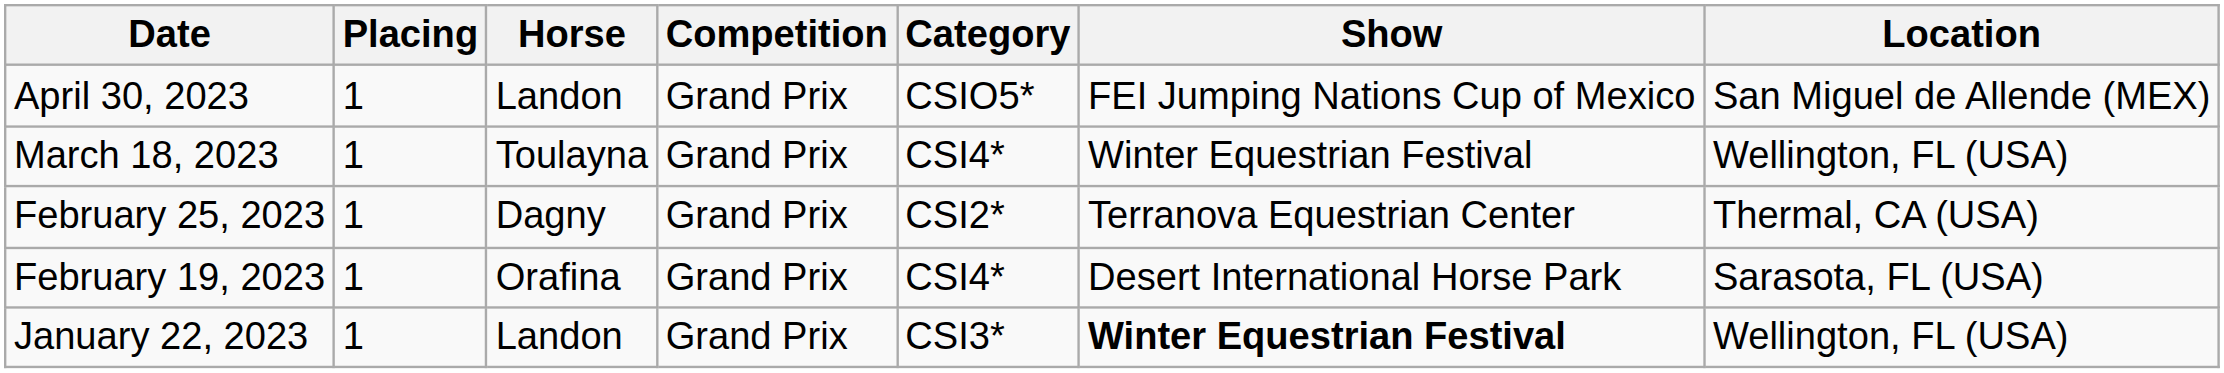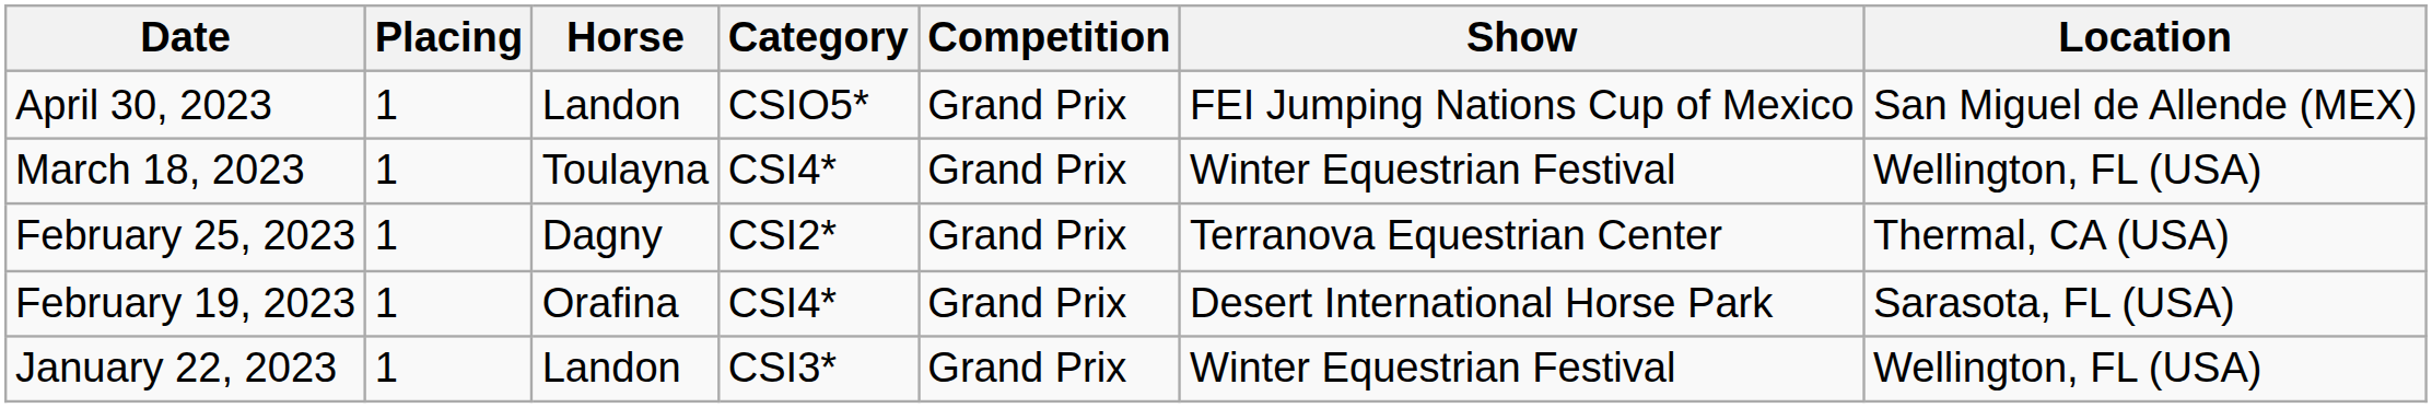columns swapped: Competition <-> Category
January 22, 2023 | Show: bold -> normal
